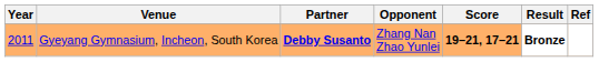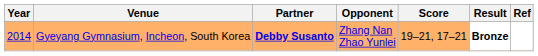Gyeyang Gymnasium, Incheon, South Korea | Year: 2011 -> 2014
Gyeyang Gymnasium, Incheon, South Korea | Score: bold -> normal
